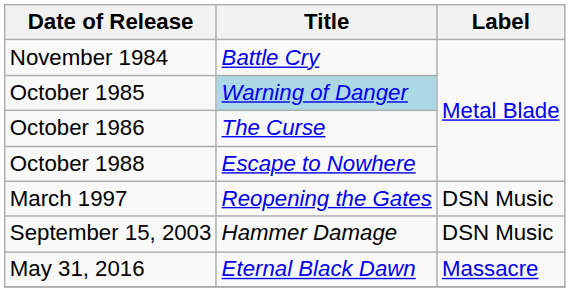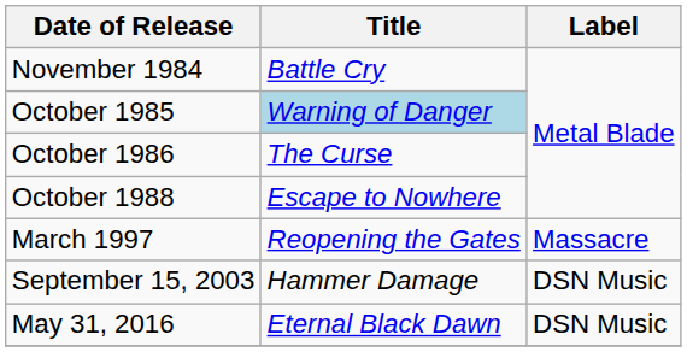March 1997 | Label: DSN Music -> Massacre
May 31, 2016 | Label: Massacre -> DSN Music
